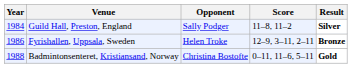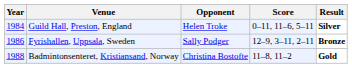Guild Hall, Preston, England | Opponent: Sally Podger -> Helen Troke
Guild Hall, Preston, England | Score: 11–8, 11–2 -> 0–11, 11–6, 5–11
Fyrishallen, Uppsala, Sweden | Opponent: Helen Troke -> Sally Podger
Badmintonsenteret, Kristiansand, Norway | Score: 0–11, 11–6, 5–11 -> 11–8, 11–2
